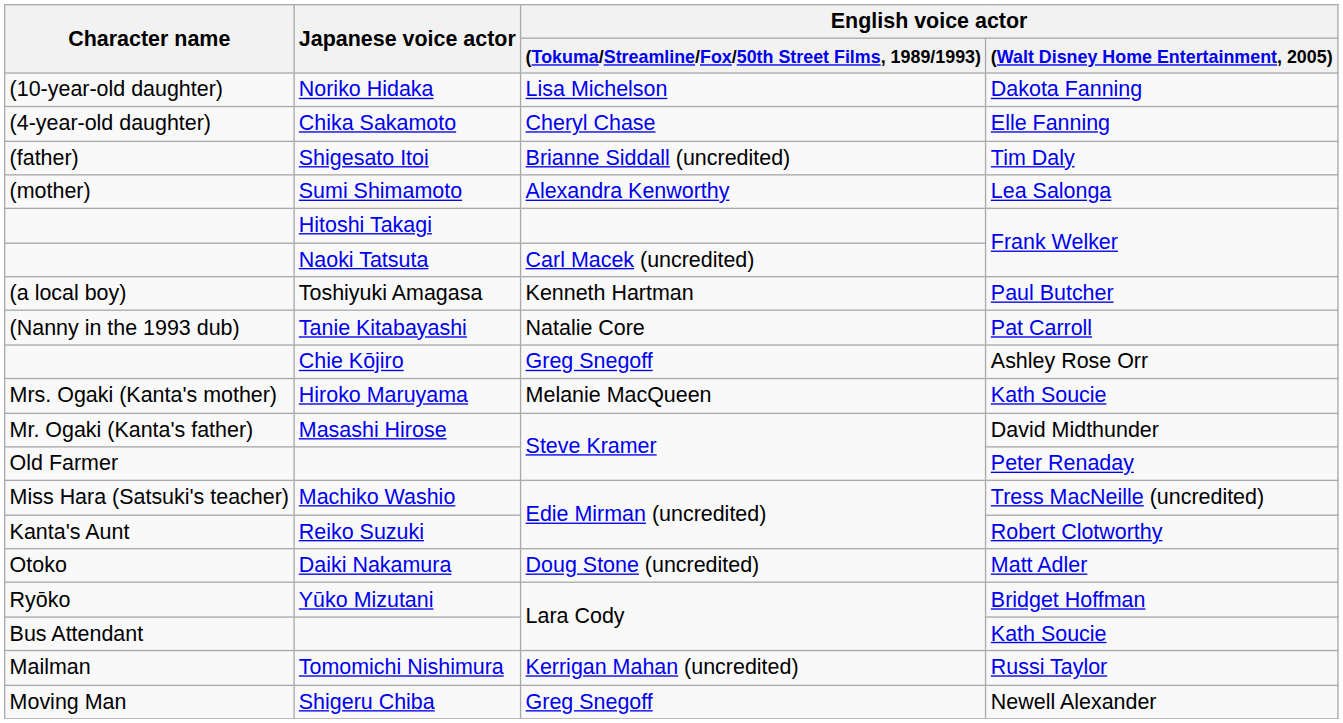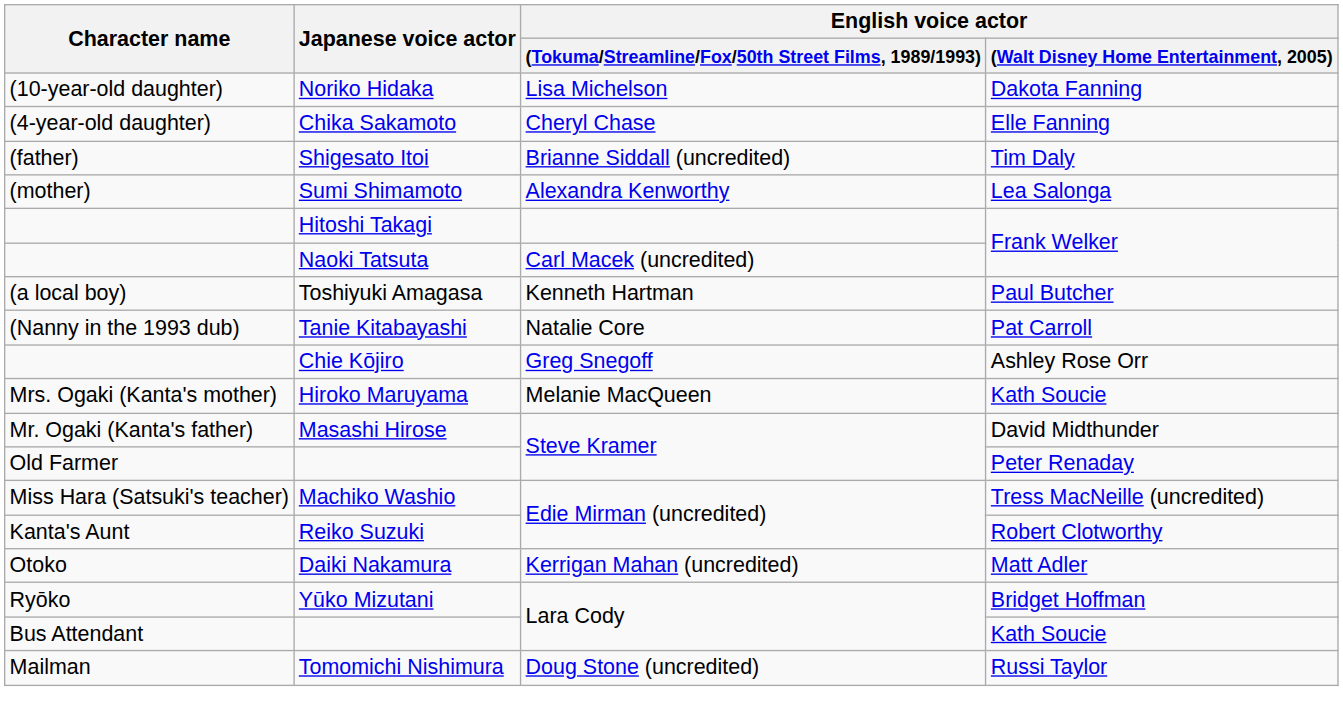Daiki Nakamura | column 3: Doug Stone (uncredited) -> Kerrigan Mahan (uncredited)
Tomomichi Nishimura | column 3: Kerrigan Mahan (uncredited) -> Doug Stone (uncredited)
- row: Moving Man | Shigeru Chiba | Greg Snegoff | Newell Alexander
